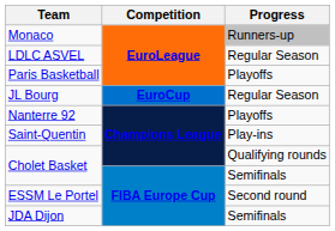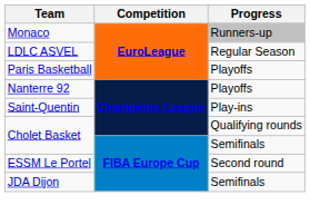- row: JL Bourg | EuroCup | Regular Season
